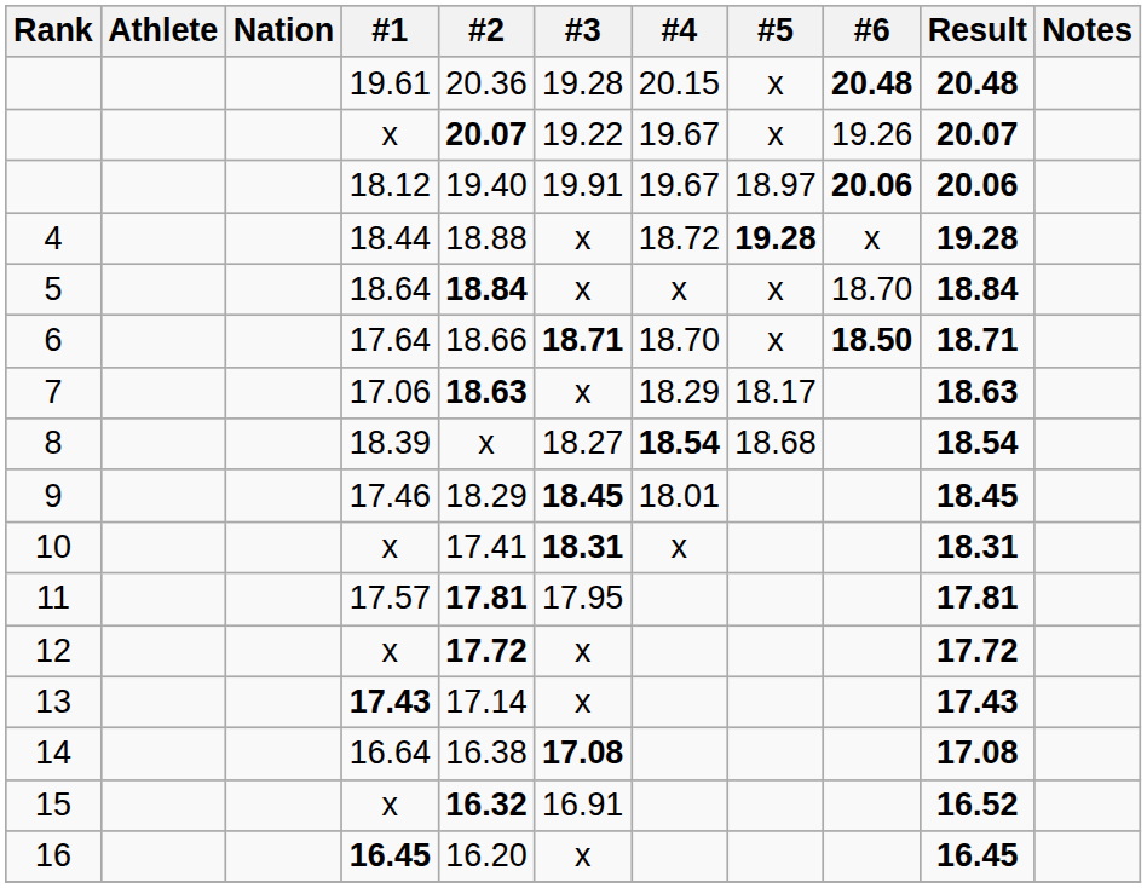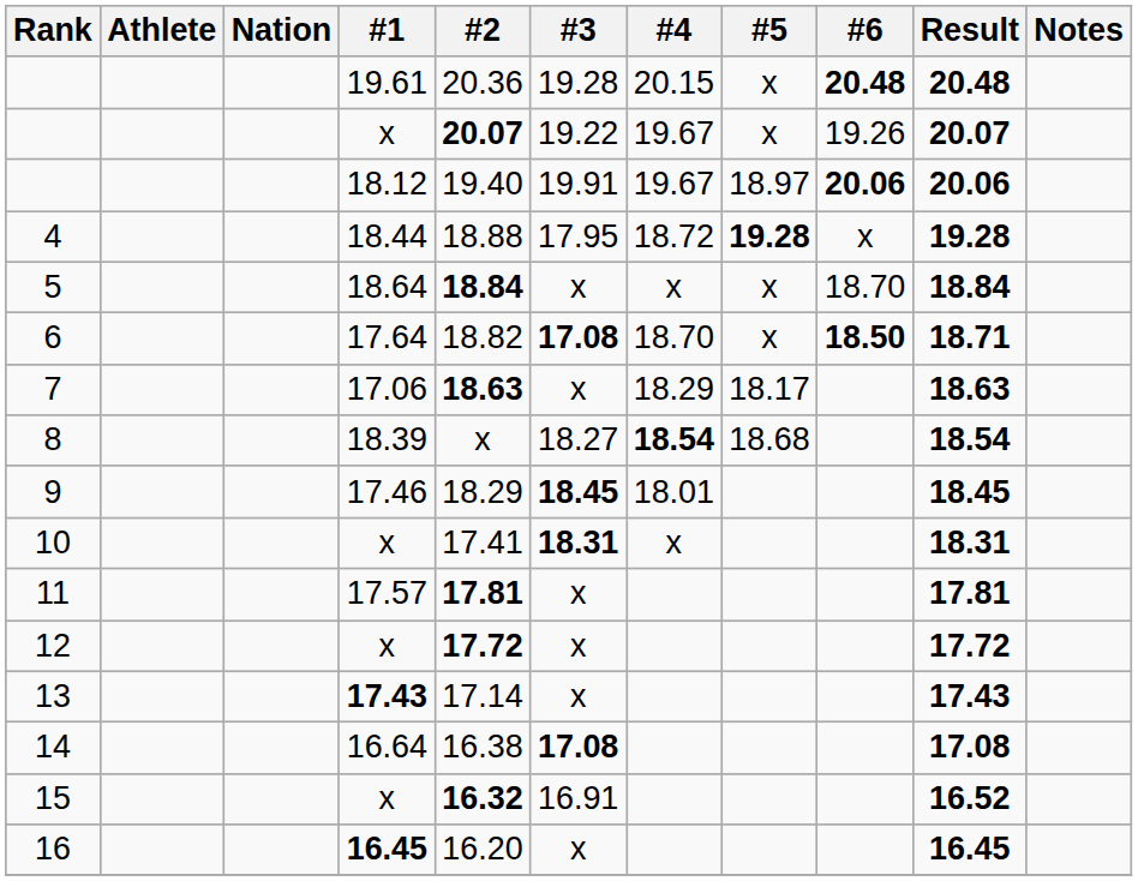4 | #3: x -> 17.95
6 | #2: 18.66 -> 18.82
6 | #3: 18.71 -> 17.08
11 | #3: 17.95 -> x
